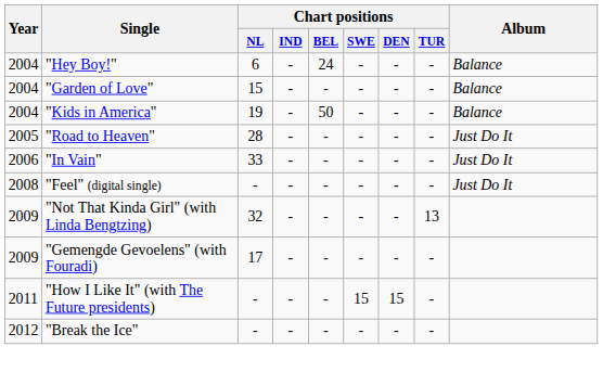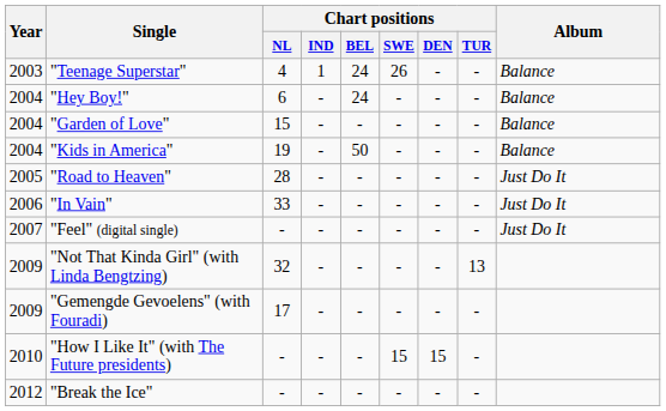+ row: 2003 | "Teenage Superstar" | 4 | 1 | 24 | 26 | - | - | Balance
"Feel" (digital single) | Year: 2008 -> 2007
"How I Like It" (with The Future presidents) | Year: 2011 -> 2010
